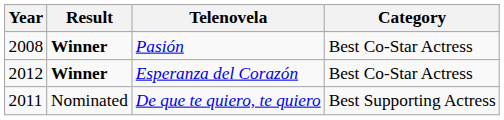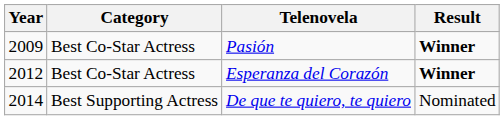columns swapped: Category <-> Result
Pasión | Year: 2008 -> 2009
De que te quiero, te quiero | Year: 2011 -> 2014
